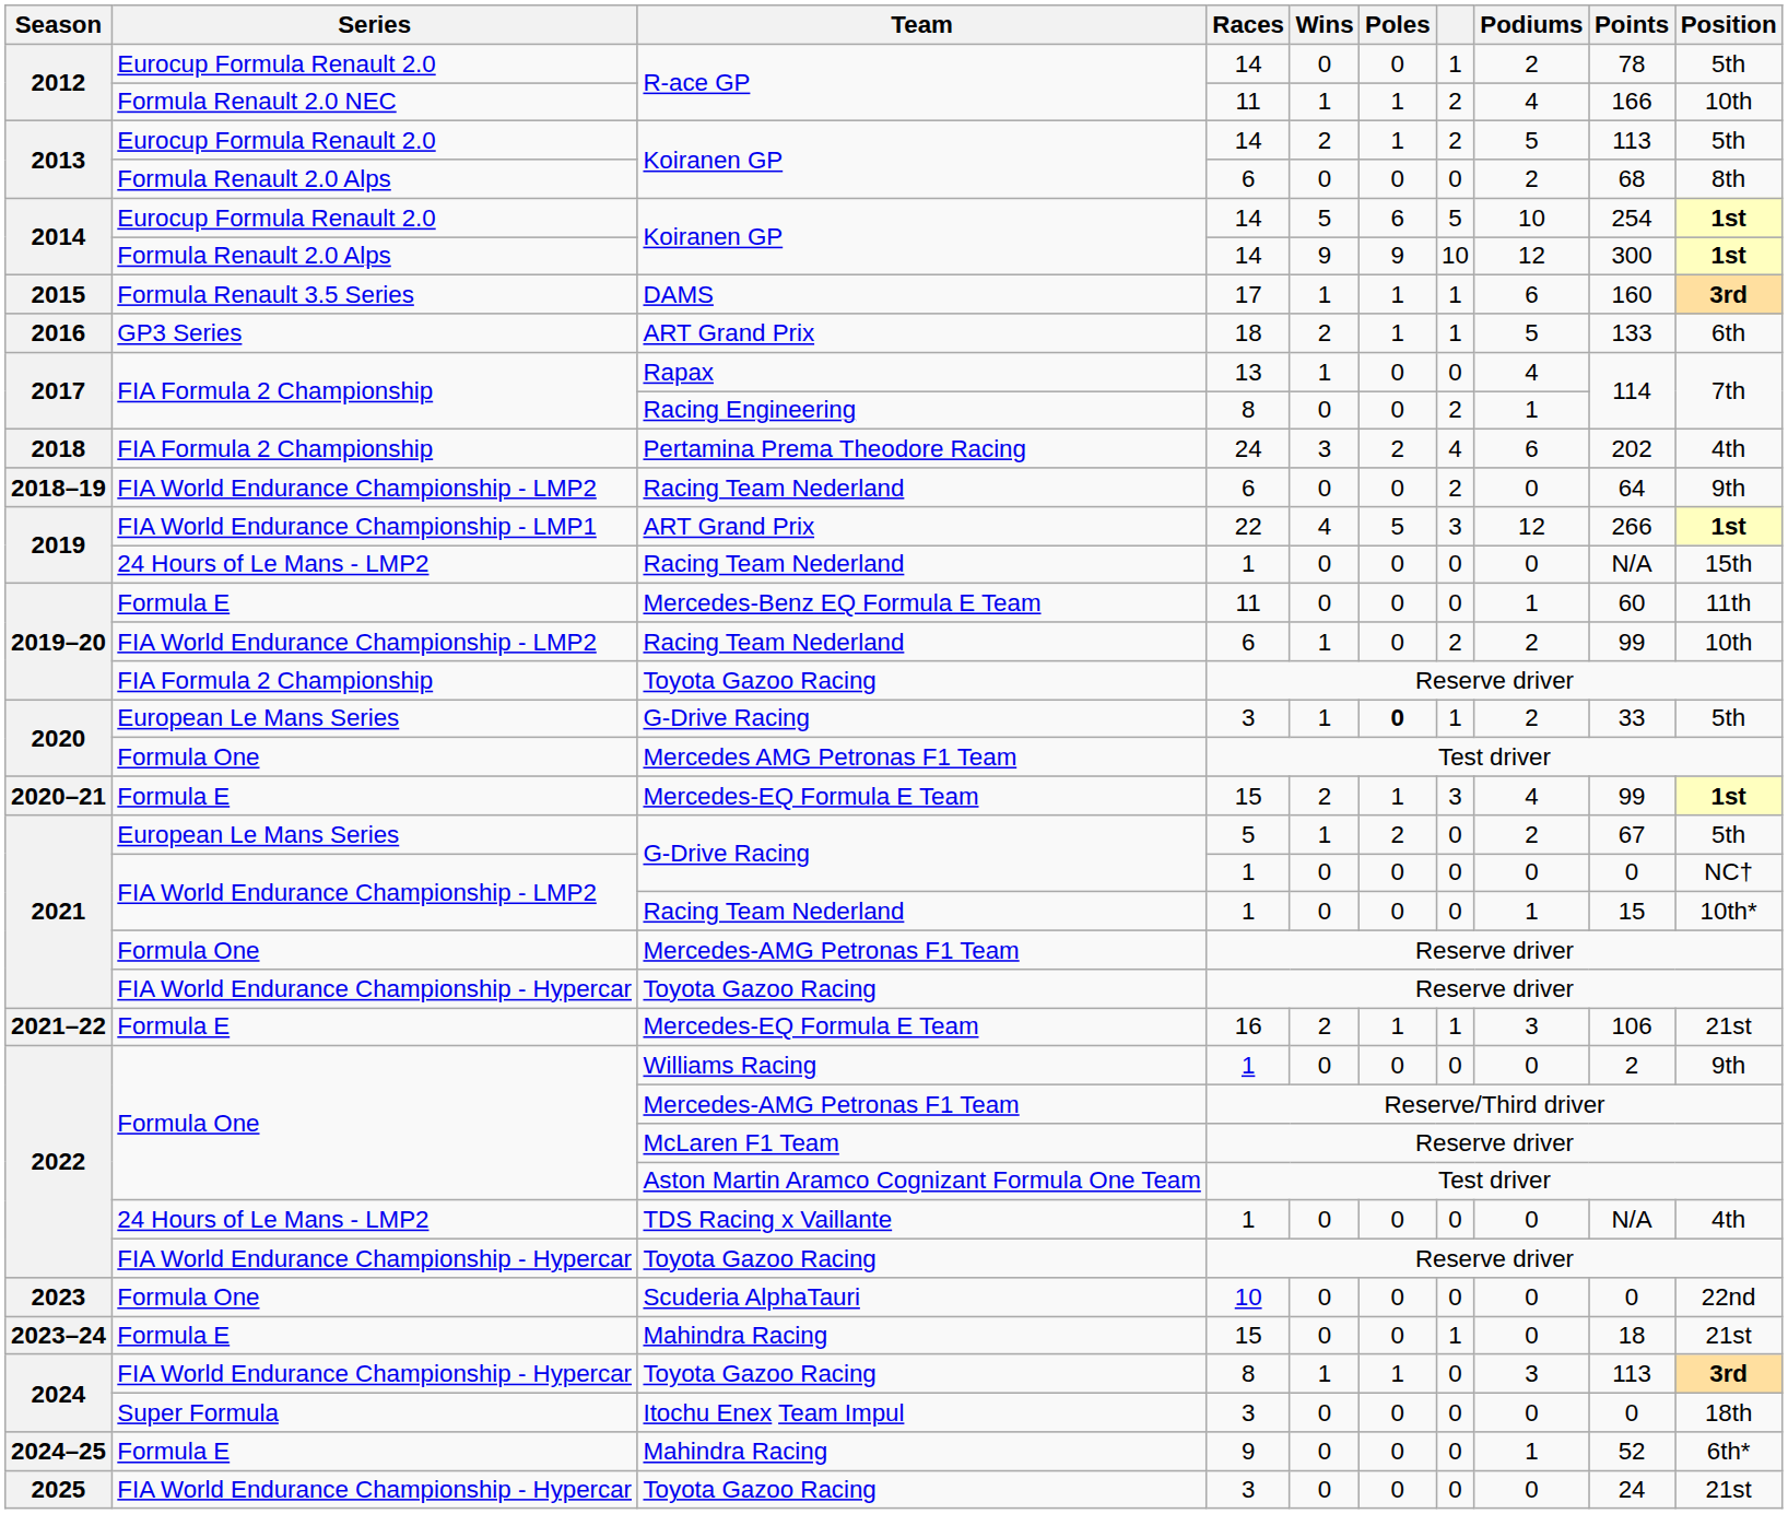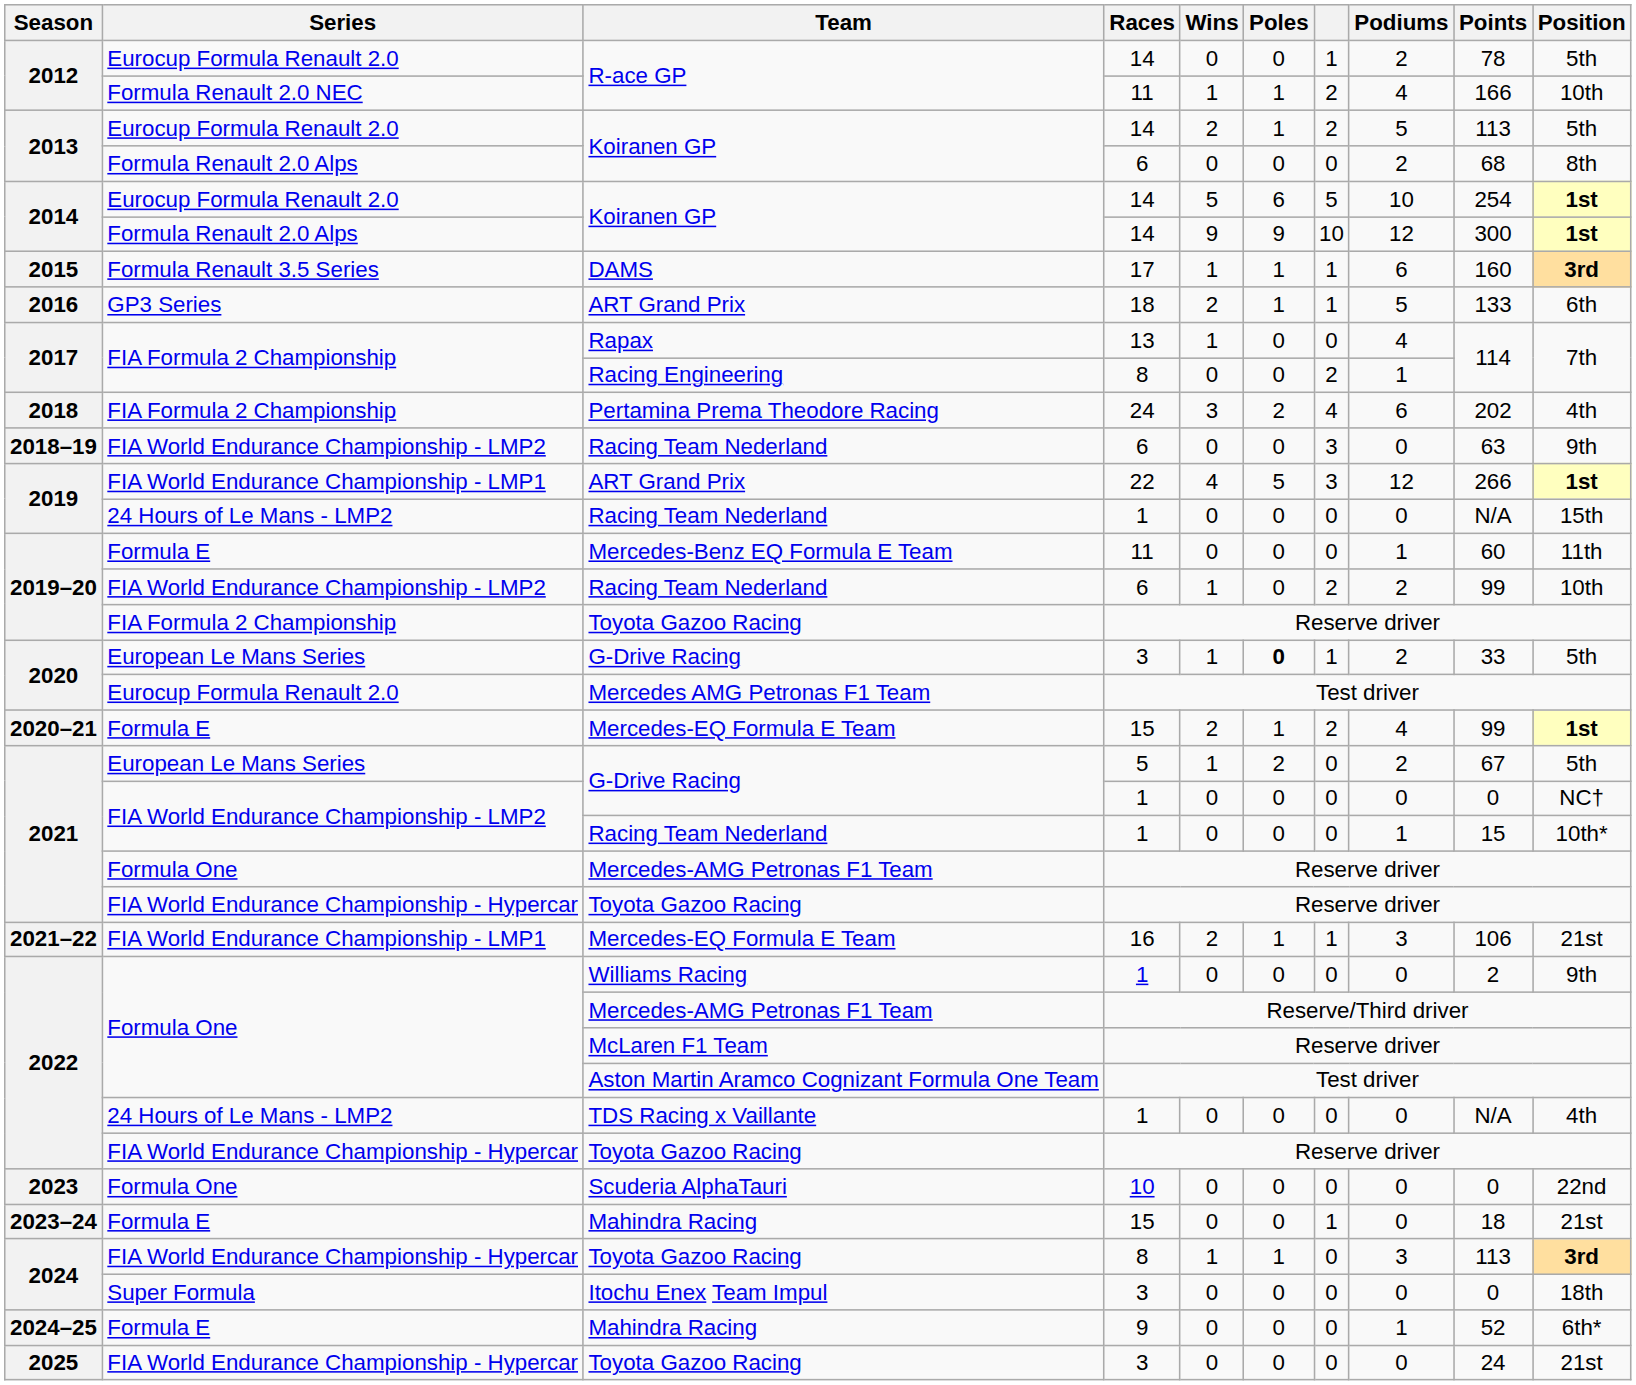2018–19 / Racing Team Nederland | column 7: 2 -> 3
2018–19 / Racing Team Nederland | Points: 64 -> 63
Mercedes AMG Petronas F1 Team | Series: Formula One -> Eurocup Formula Renault 2.0
2020–21 / Mercedes-EQ Formula E Team | column 7: 3 -> 2
2021–22 / Mercedes-EQ Formula E Team | Series: Formula E -> FIA World Endurance Championship - LMP1
